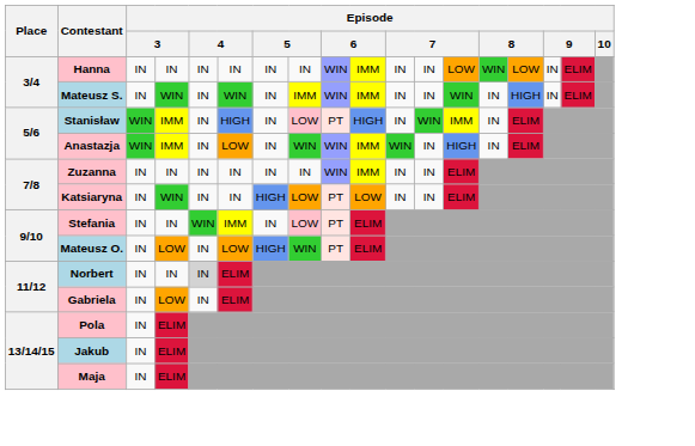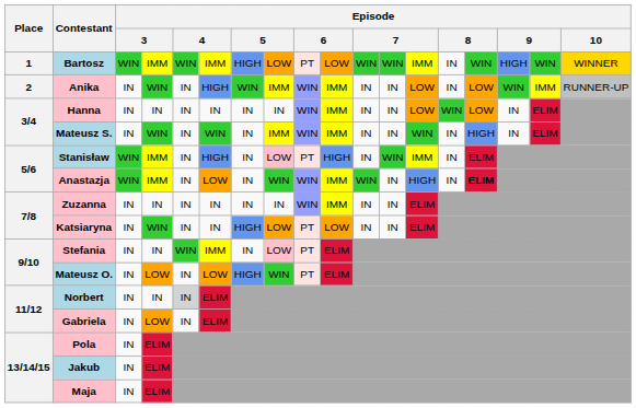+ row: 1 | Bartosz | WIN | IMM | WIN | IMM | HIGH | LOW | PT | LOW | WIN | WIN | IMM | IN | WIN | HIGH | WIN | WINNER
+ row: 2 | Anika | IN | WIN | IN | HIGH | WIN | IMM | WIN | IMM | IN | IN | LOW | IN | LOW | WIN | IMM | RUNNER-UP
Anastazja | column 15: normal -> bold
